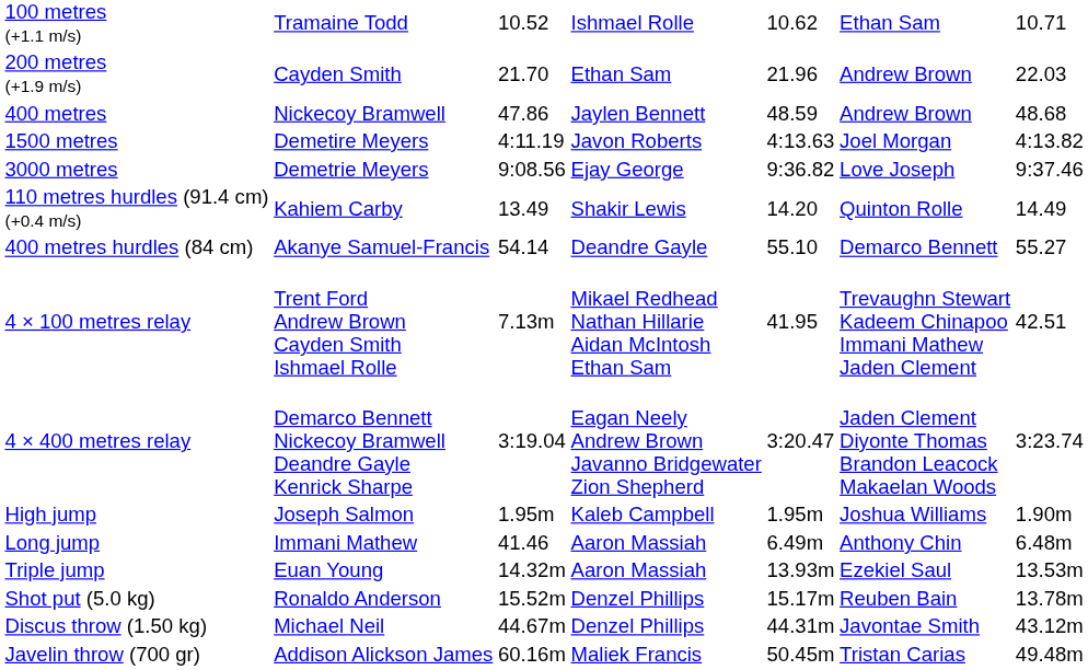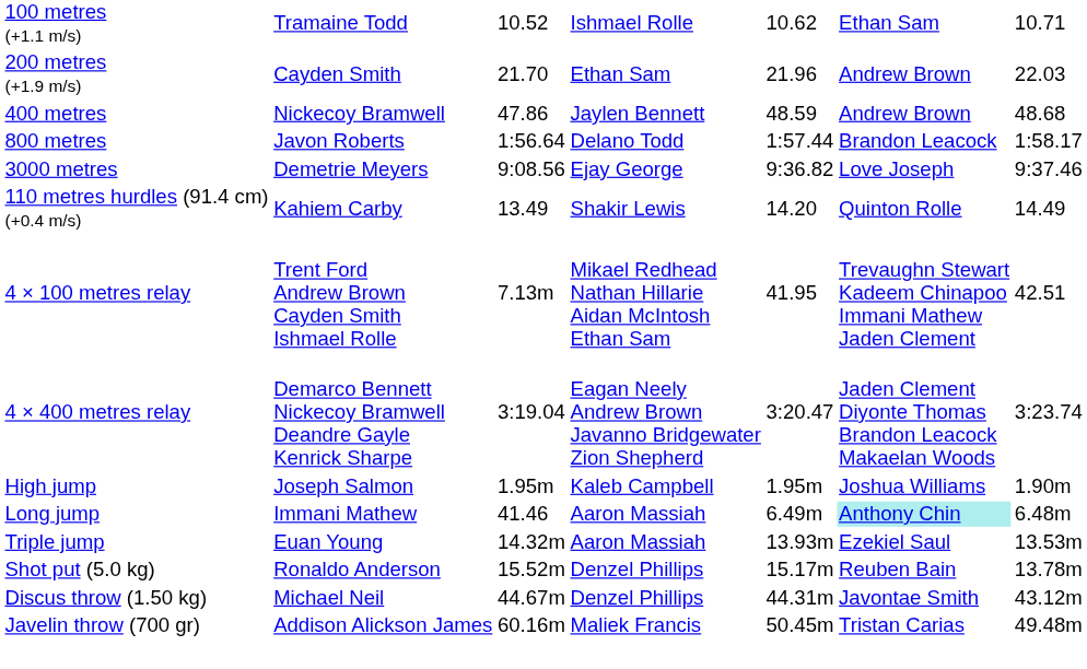+ row: 800 metres | Javon Roberts | 1:56.64 | Delano Todd | 1:57.44 | Brandon Leacock | 1:58.17
- row: 1500 metres | Demetire Meyers | 4:11.19 | Javon Roberts | 4:13.63 | Joel Morgan | 4:13.82
- row: 400 metres hurdles (84 cm) | Akanye Samuel-Francis | 54.14 | Deandre Gayle | 55.10 | Demarco Bennett | 55.27
Long jump | column 6: no background -> paleturquoise background
